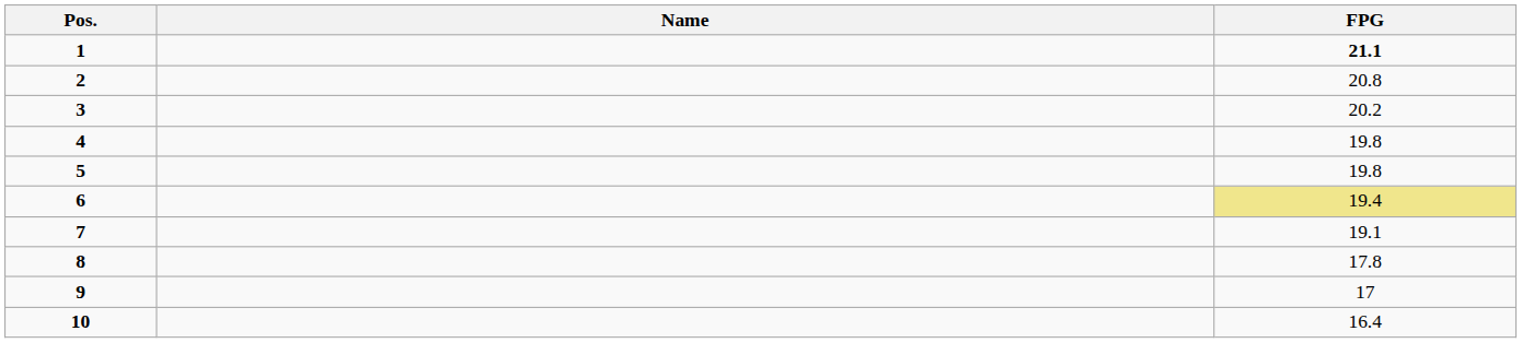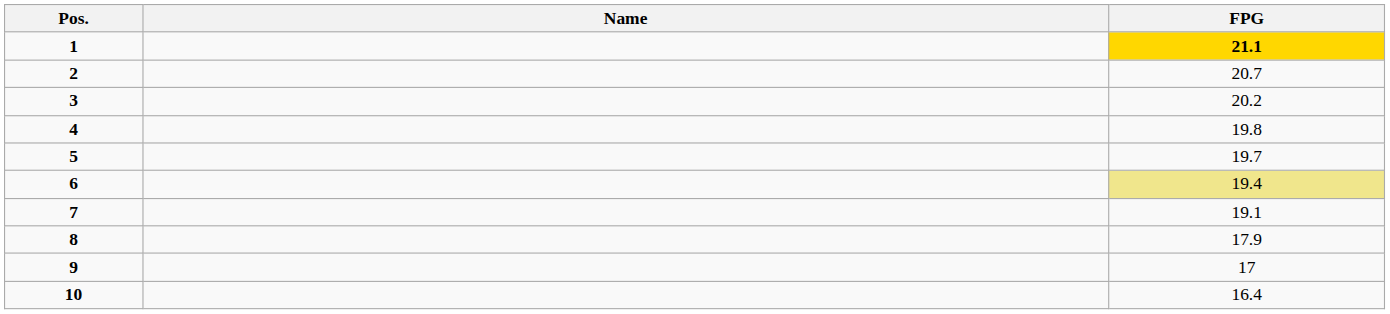1 | FPG: no background -> gold background
2 | FPG: 20.8 -> 20.7
5 | FPG: 19.8 -> 19.7
8 | FPG: 17.8 -> 17.9
